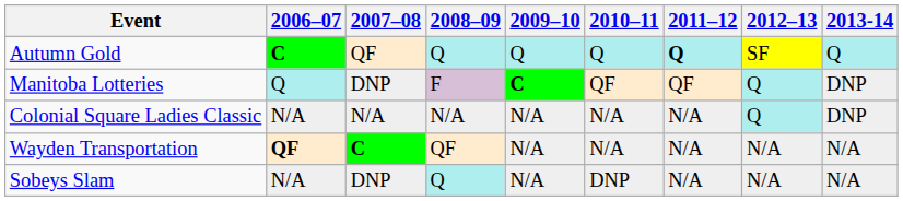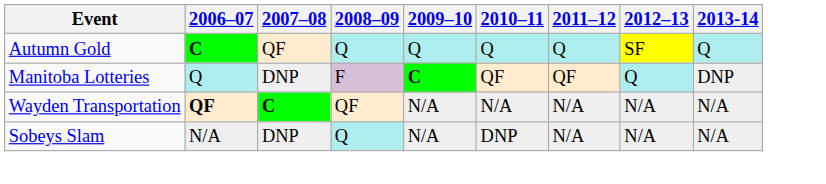Autumn Gold | 2011–12: bold -> normal
- row: Colonial Square Ladies Classic | N/A | N/A | N/A | N/A | N/A | N/A | Q | DNP
